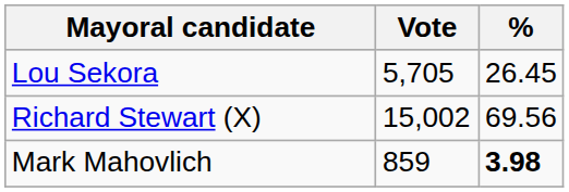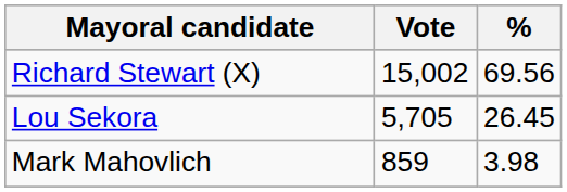rows swapped: Richard Stewart (X) <-> Lou Sekora
Mark Mahovlich | %: bold -> normal
